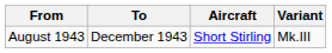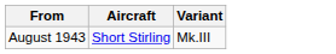- column: To | December 1943
